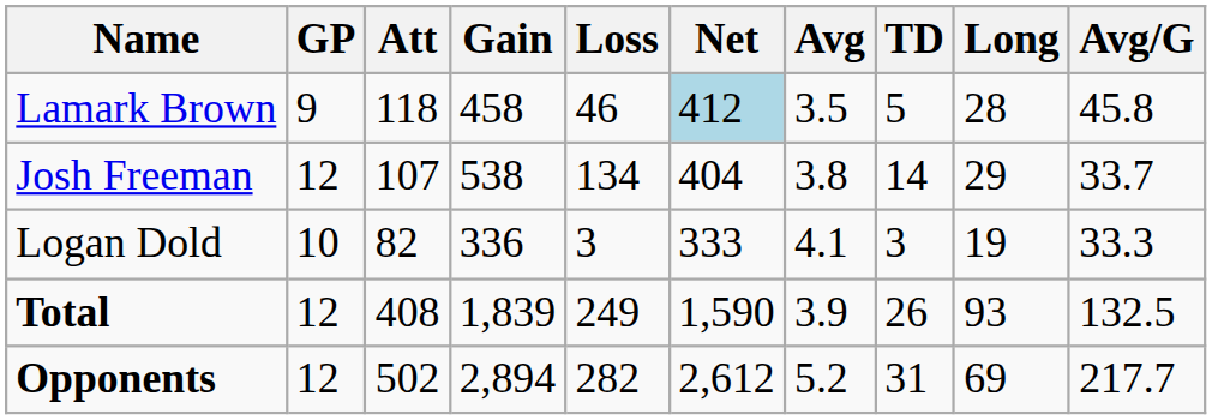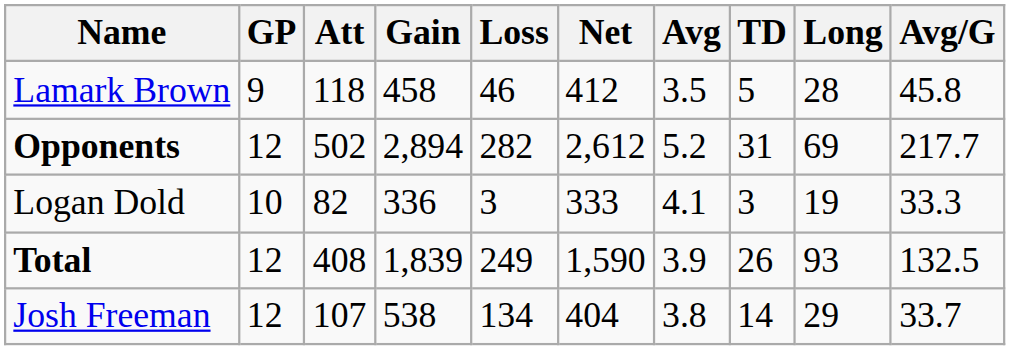Lamark Brown | Net: lightblue background -> no background
rows swapped: Josh Freeman <-> Opponents
